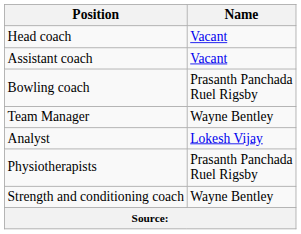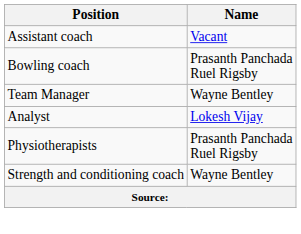- row: Head coach | Vacant
